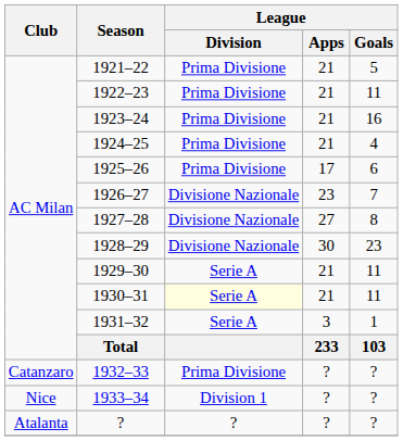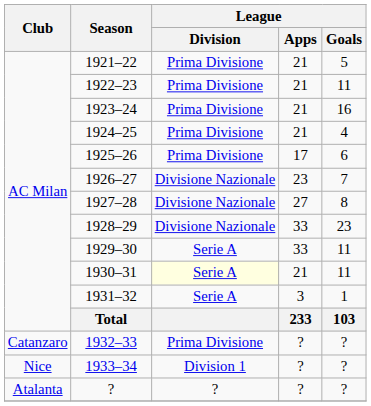1928–29 | League / Apps: 30 -> 33
1929–30 | League / Apps: 21 -> 33
